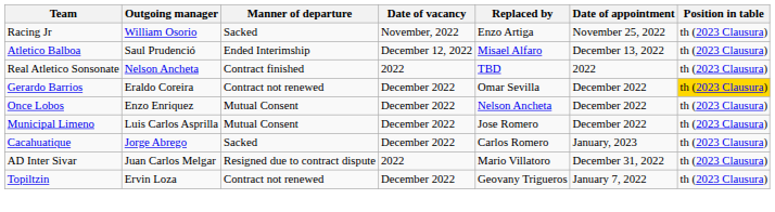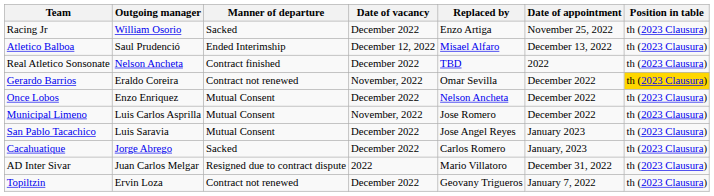Racing Jr | Date of vacancy: November, 2022 -> December 2022
Real Atletico Sonsonate | Date of vacancy: 2022 -> December 2022
Gerardo Barrios | Date of vacancy: December 2022 -> November, 2022
Municipal Limeno | Date of vacancy: December 2022 -> November, 2022
+ row: San Pablo Tacachico | Luis Saravia | Mutual Consent | December 2022 | Jose Angel Reyes | January 2023 | th (2023 Clausura)
